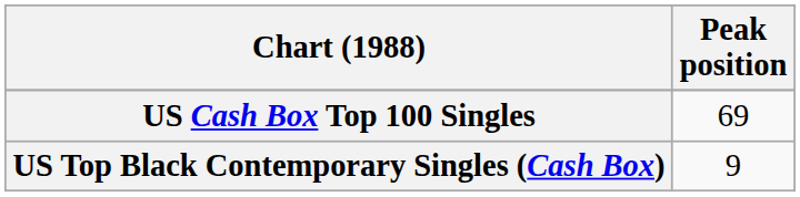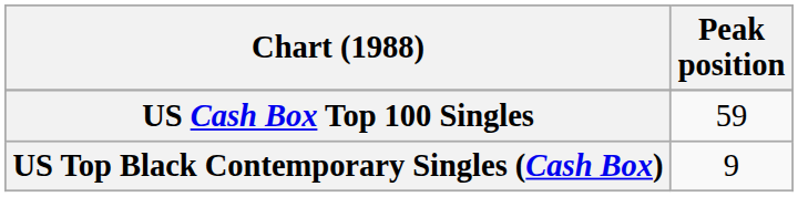US Cash Box Top 100 Singles | Peak position: 69 -> 59
